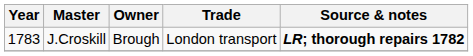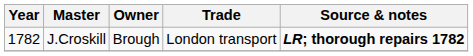J.Croskill | Year: 1783 -> 1782
